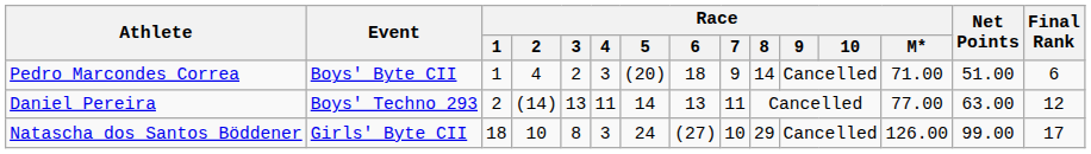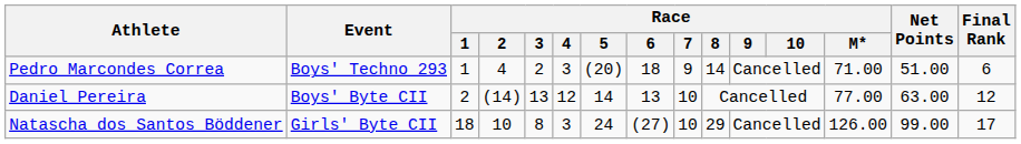Pedro Marcondes Correa | Event: Boys' Byte CII -> Boys' Techno 293
Daniel Pereira | Event: Boys' Techno 293 -> Boys' Byte CII
Daniel Pereira | Race / 4: 11 -> 12
Daniel Pereira | Race / 7: 11 -> 10
